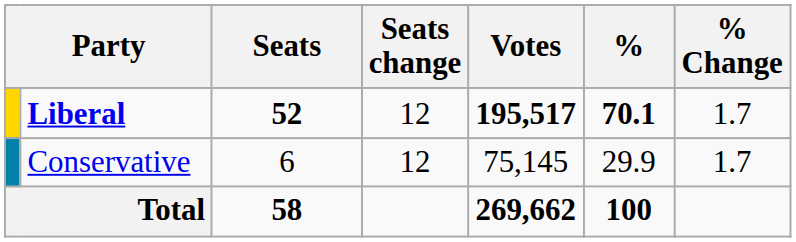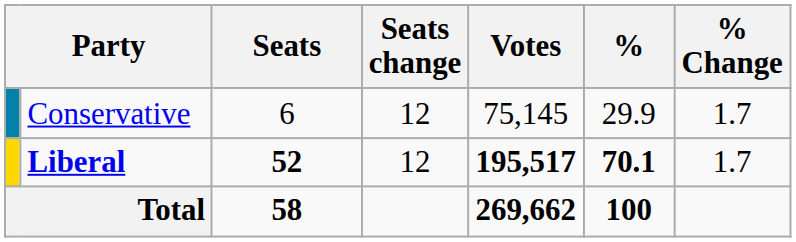rows swapped: Liberal <-> Conservative
